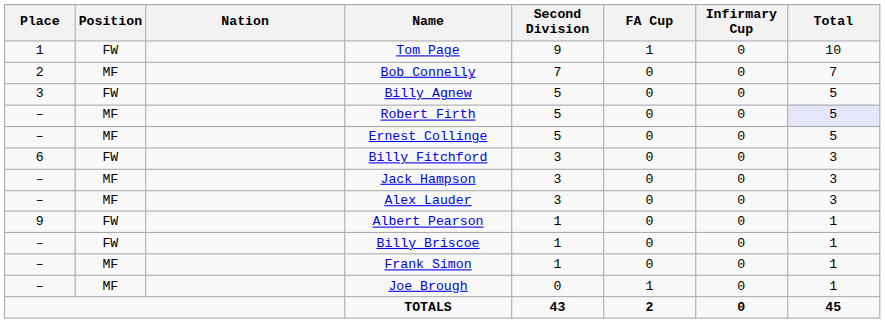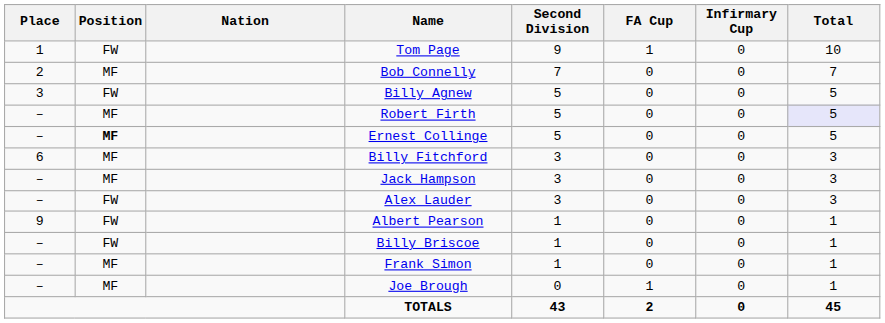Ernest Collinge | Position: normal -> bold
Billy Fitchford | Position: FW -> MF
Alex Lauder | Position: MF -> FW
